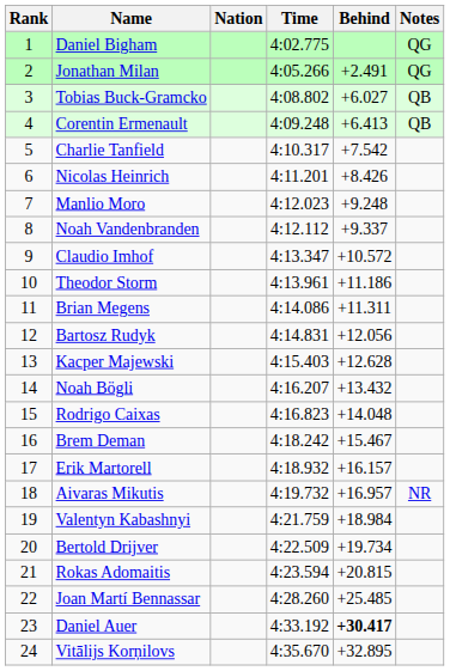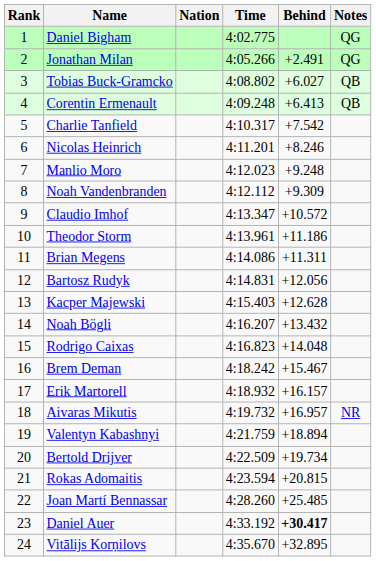Nicolas Heinrich | Behind: +8.426 -> +8.246
Noah Vandenbranden | Behind: +9.337 -> +9.309
Valentyn Kabashnyi | Behind: +18.984 -> +18.894
